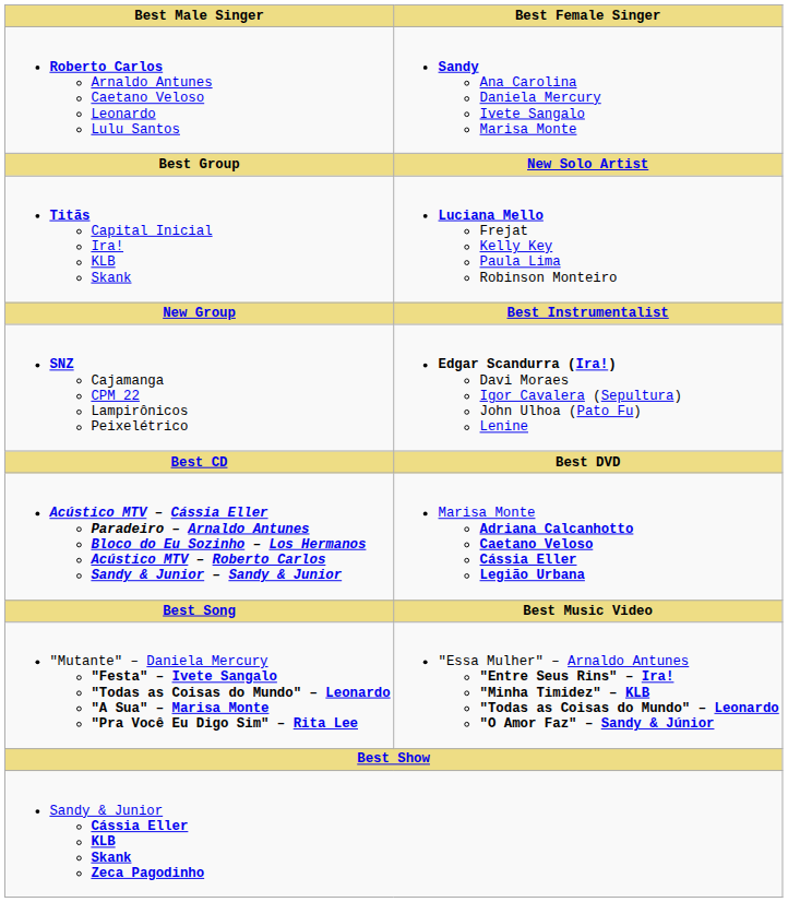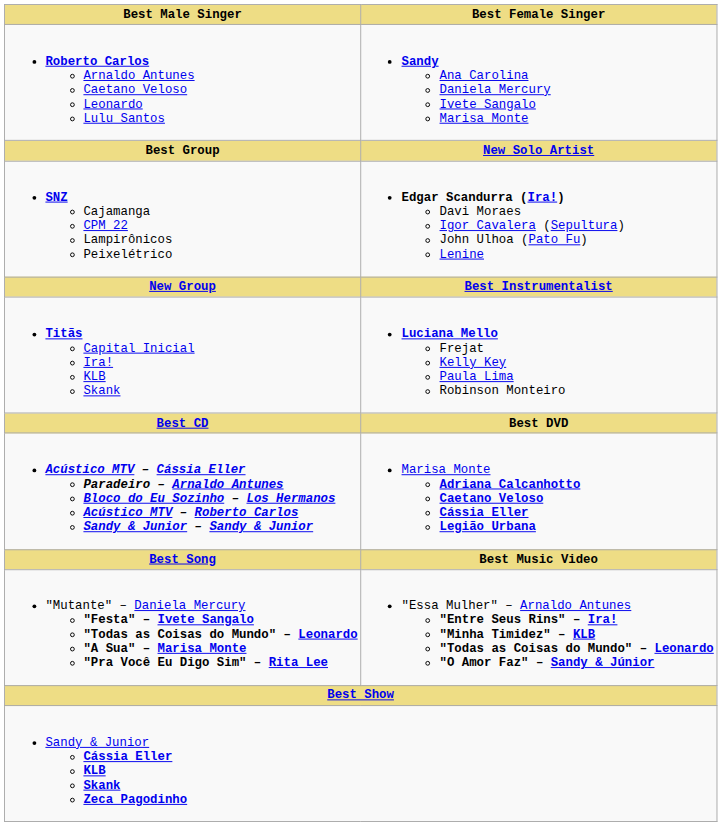rows swapped: Titãs Capital Inicial Ira! KLB Skank <-> SNZ Cajamanga CPM 22 Lampirônicos Peixelétrico
